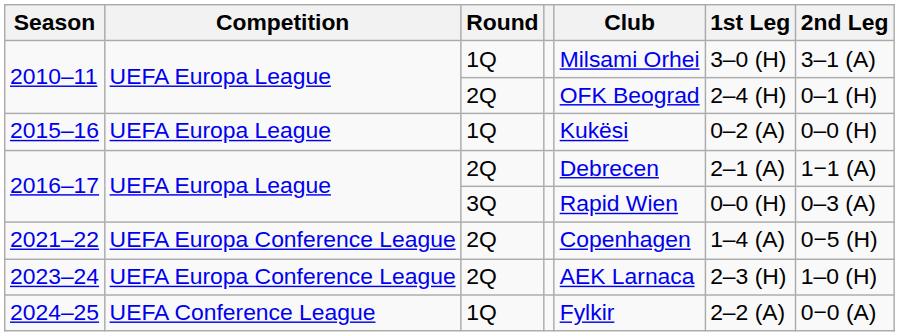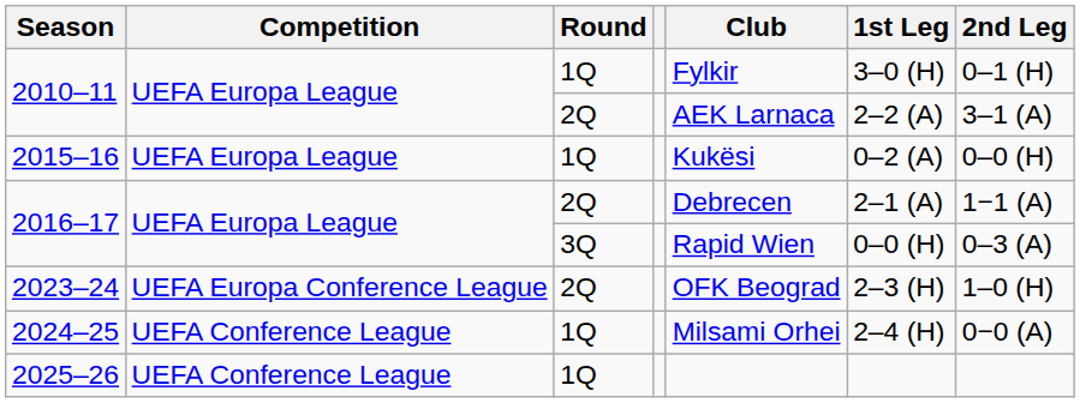2010–11 / 1Q | Club: Milsami Orhei -> Fylkir
2010–11 / 1Q | 2nd Leg: 3–1 (A) -> 0–1 (H)
2010–11 / 2Q | Club: OFK Beograd -> AEK Larnaca
2010–11 / 2Q | 1st Leg: 2–4 (H) -> 2–2 (A)
2010–11 / 2Q | 2nd Leg: 0–1 (H) -> 3–1 (A)
- row: 2021–22 | UEFA Europa Conference League | 2Q | Copenhagen | 1–4 (A) | 0−5 (H)
2023–24 | Club: AEK Larnaca -> OFK Beograd
2024–25 | Club: Fylkir -> Milsami Orhei
2024–25 | 1st Leg: 2–2 (A) -> 2–4 (H)
+ row: 2025–26 | UEFA Conference League | 1Q
